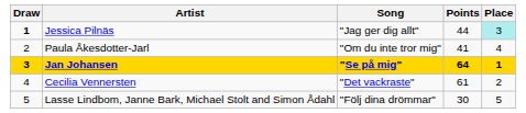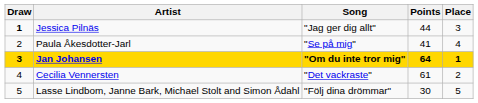Jessica Pilnäs | Place: paleturquoise background -> no background
Paula Åkesdotter-Jarl | Song: "Om du inte tror mig" -> "Se på mig"
Jan Johansen | Song: "Se på mig" -> "Om du inte tror mig"
